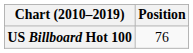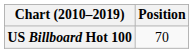US Billboard Hot 100 | Position: 76 -> 70
